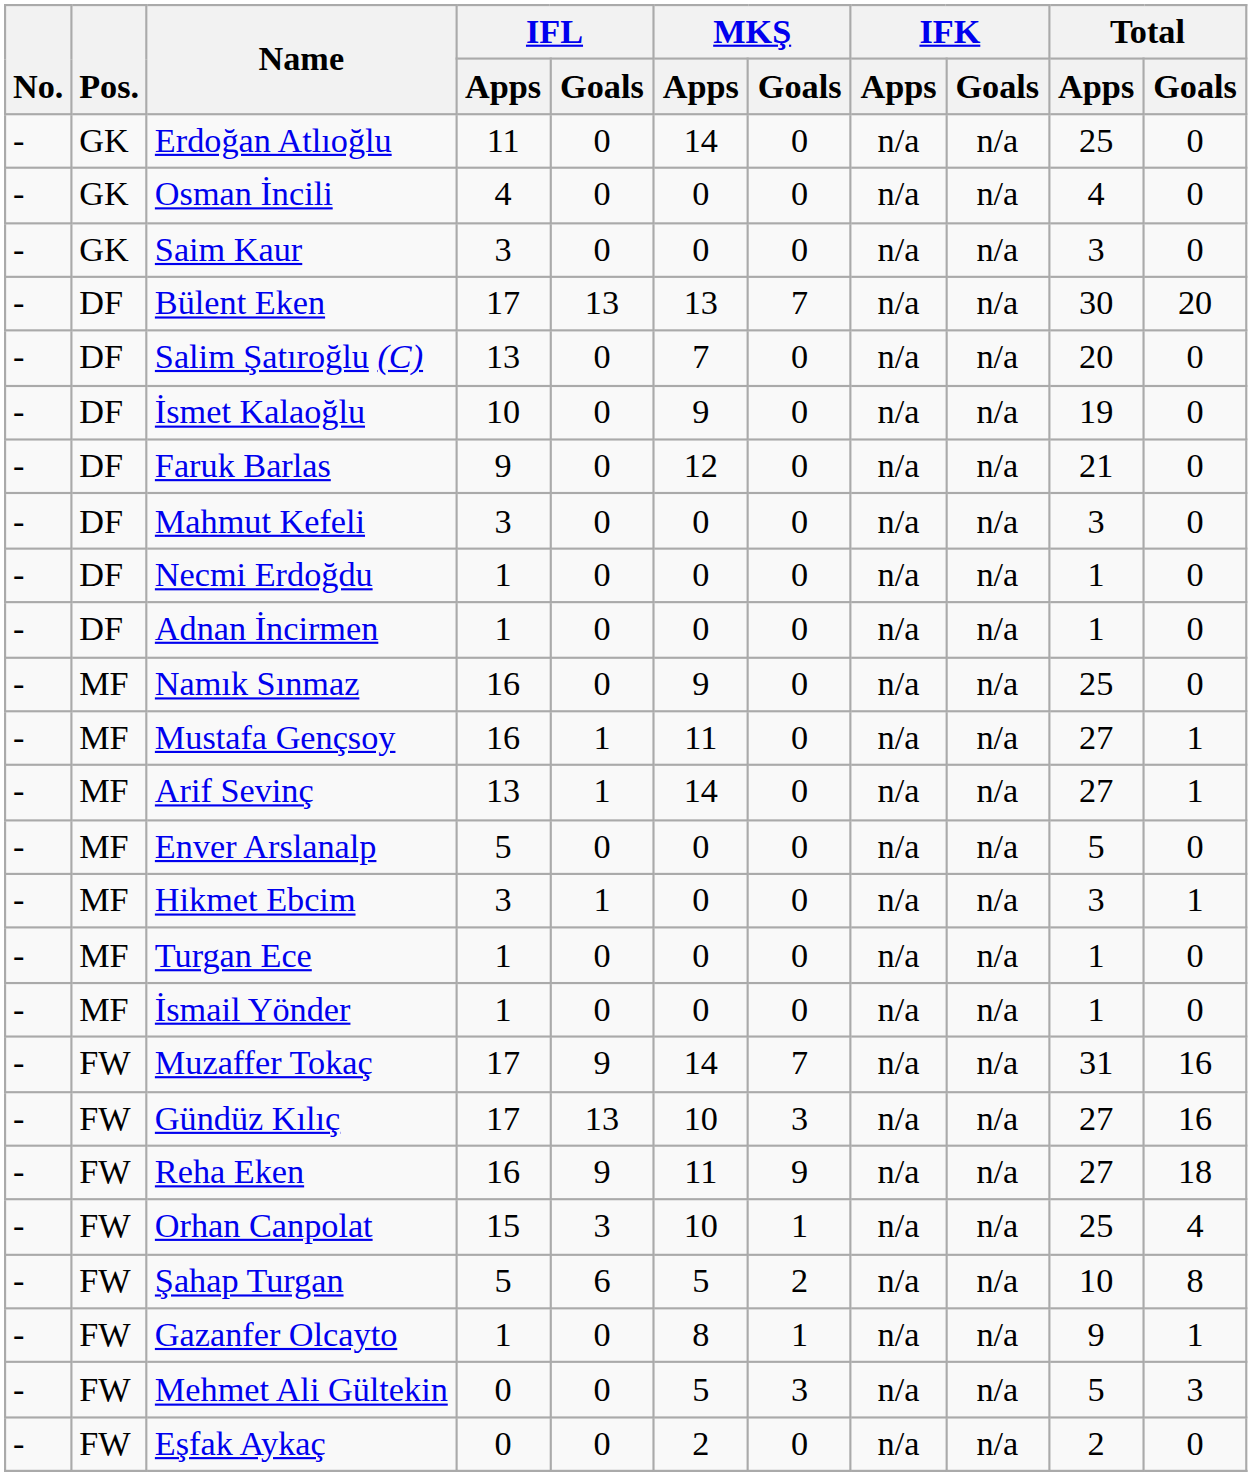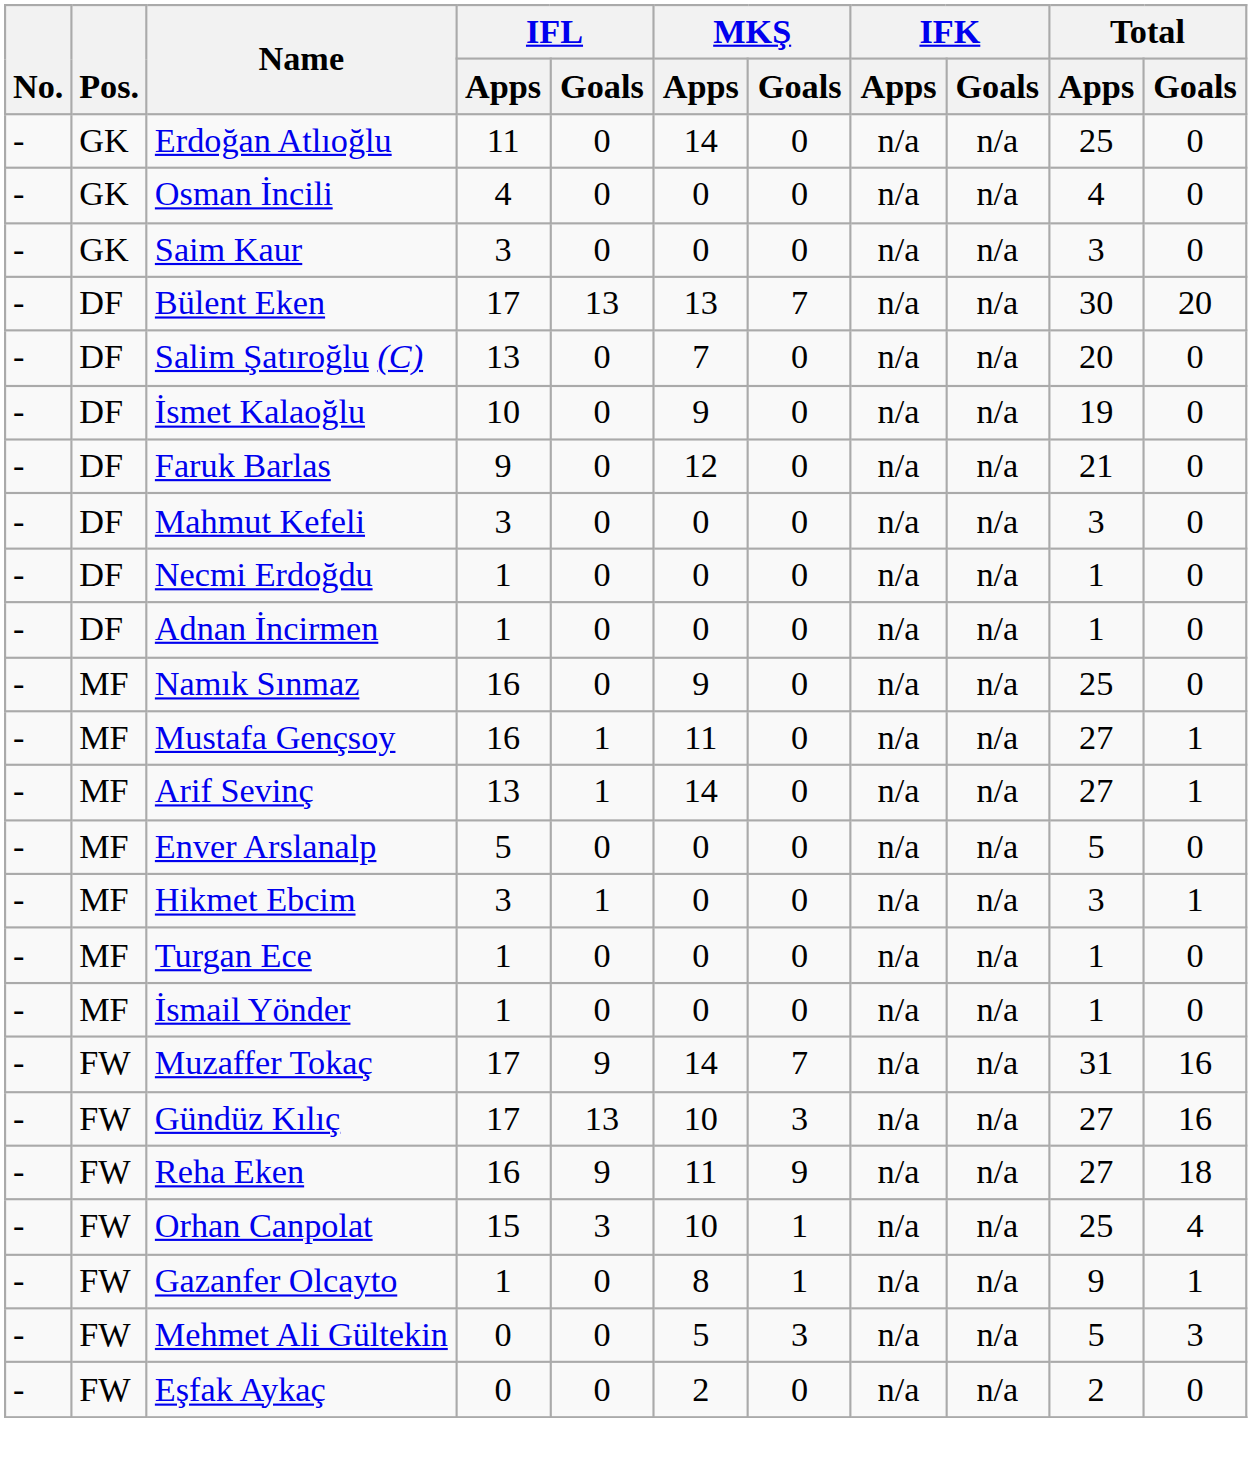- row: - | FW | Şahap Turgan | 5 | 6 | 5 | 2 | n/a | n/a | 10 | 8
